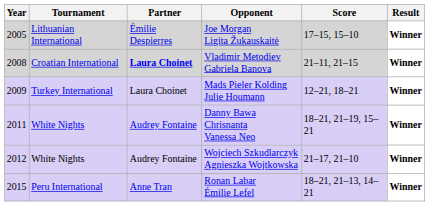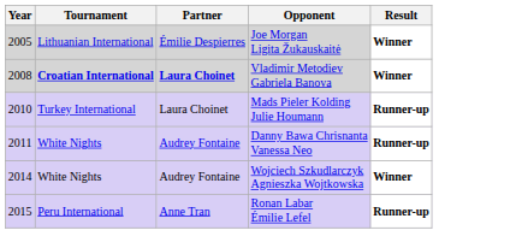- column: Score | 17–15, 15–10 | 21–11, 21–15 | 12–21, 18–21 | 18–21, 21–19, 15–21 | 21–17, 21–10 | 18–21, 21–13, 14–21
Vladimir Metodiev Gabriela Banova | Tournament: normal -> bold
Mads Pieler Kolding Julie Houmann | Year: 2009 -> 2010
Mads Pieler Kolding Julie Houmann | Result: Winner -> Runner-up
Danny Bawa Chrisnanta Vanessa Neo | Result: Winner -> Runner-up
Wojciech Szkudlarczyk Agnieszka Wojtkowska | Year: 2012 -> 2014
Ronan Labar Émilie Lefel | Result: Winner -> Runner-up
